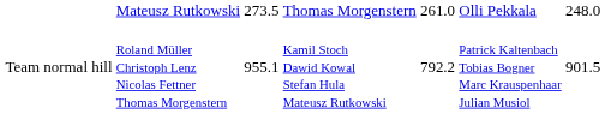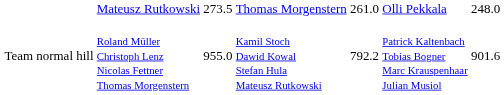Team normal hill | column 3: 955.1 -> 955.0
Team normal hill | column 7: 901.5 -> 901.6
